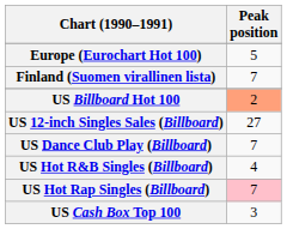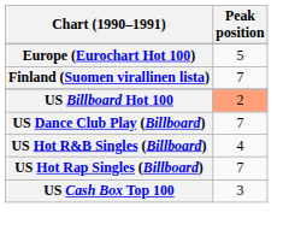- row: US 12-inch Singles Sales (Billboard) | 27
US Hot Rap Singles (Billboard) | Peak position: pink background -> no background
